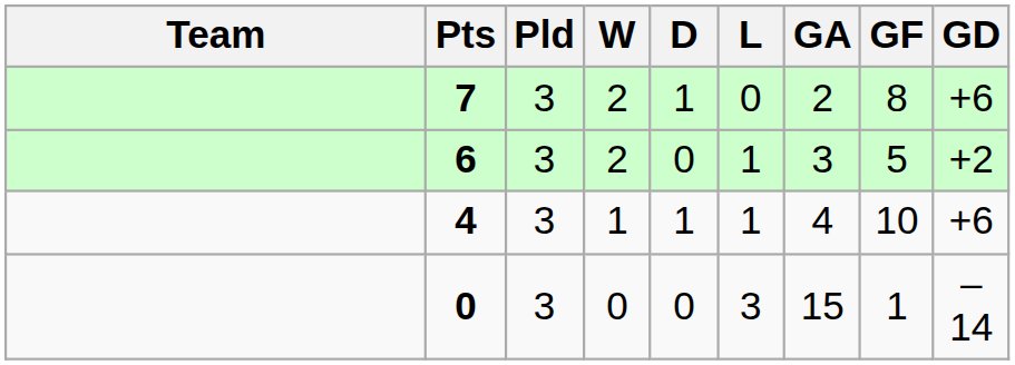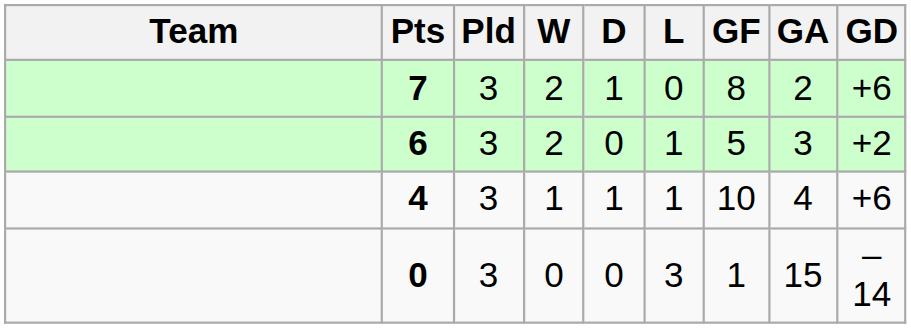columns swapped: GF <-> GA
